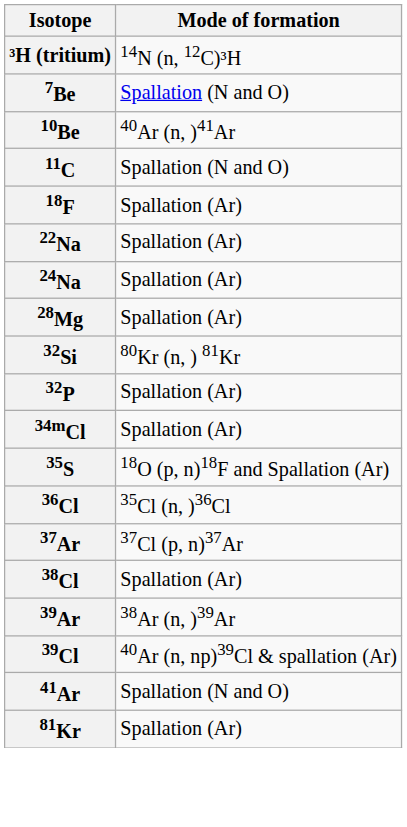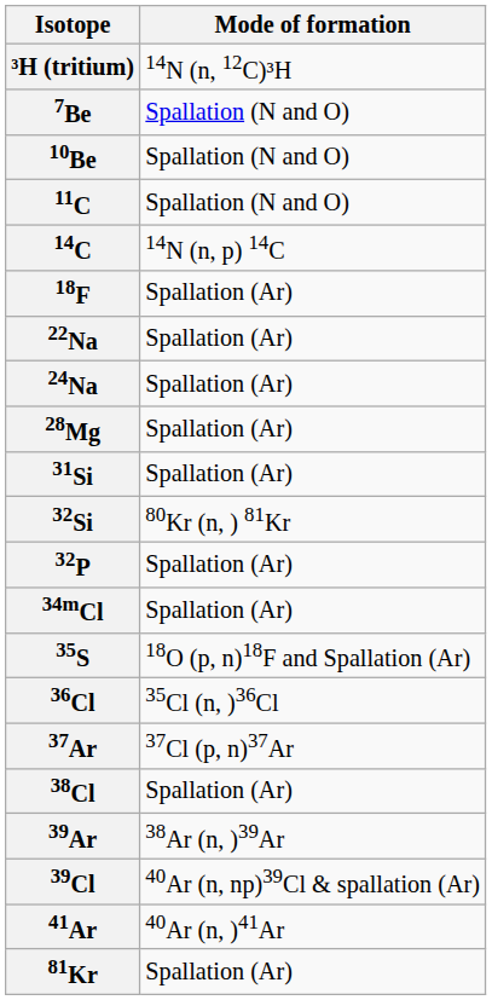10Be | Mode of formation: 40Ar (n, )41Ar -> Spallation (N and O)
+ row: 14C | 14N (n, p) 14C
+ row: 31Si | Spallation (Ar)
41Ar | Mode of formation: Spallation (N and O) -> 40Ar (n, )41Ar
